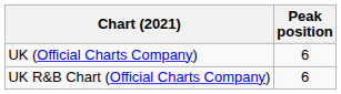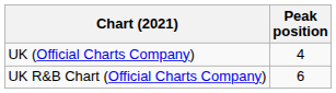UK (Official Charts Company) | Peak position: 6 -> 4
